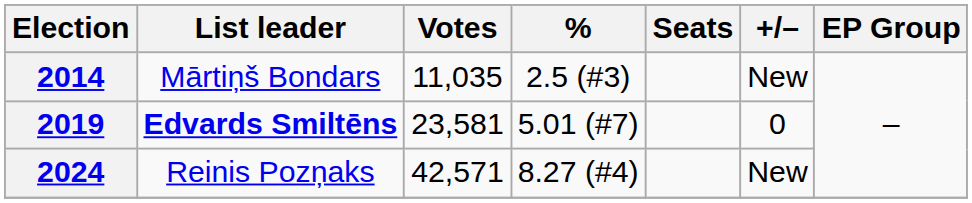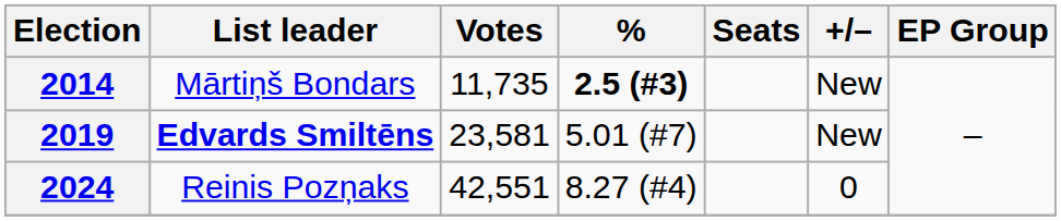2014 | Votes: 11,035 -> 11,735
2014 | %: normal -> bold
2019 | +/–: 0 -> New
2024 | Votes: 42,571 -> 42,551
2024 | +/–: New -> 0
